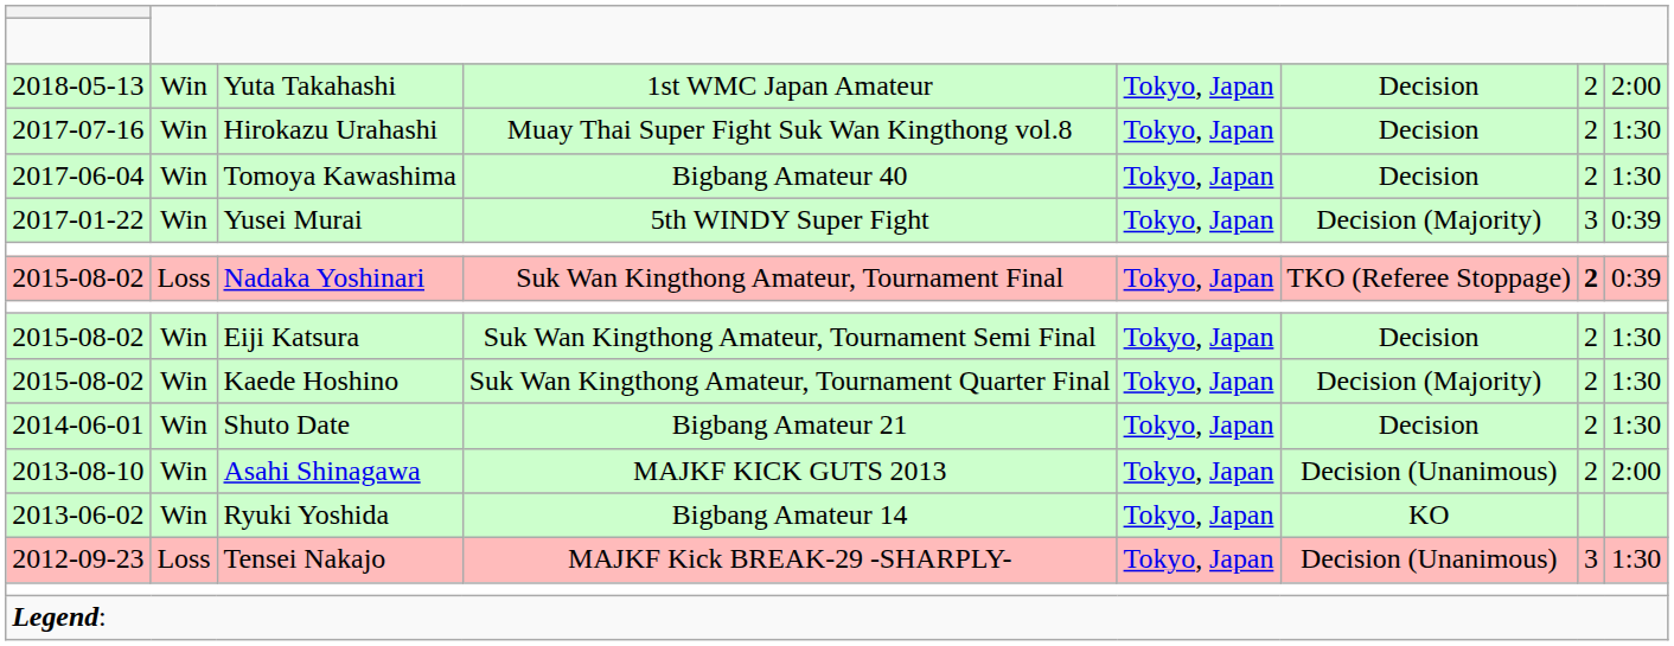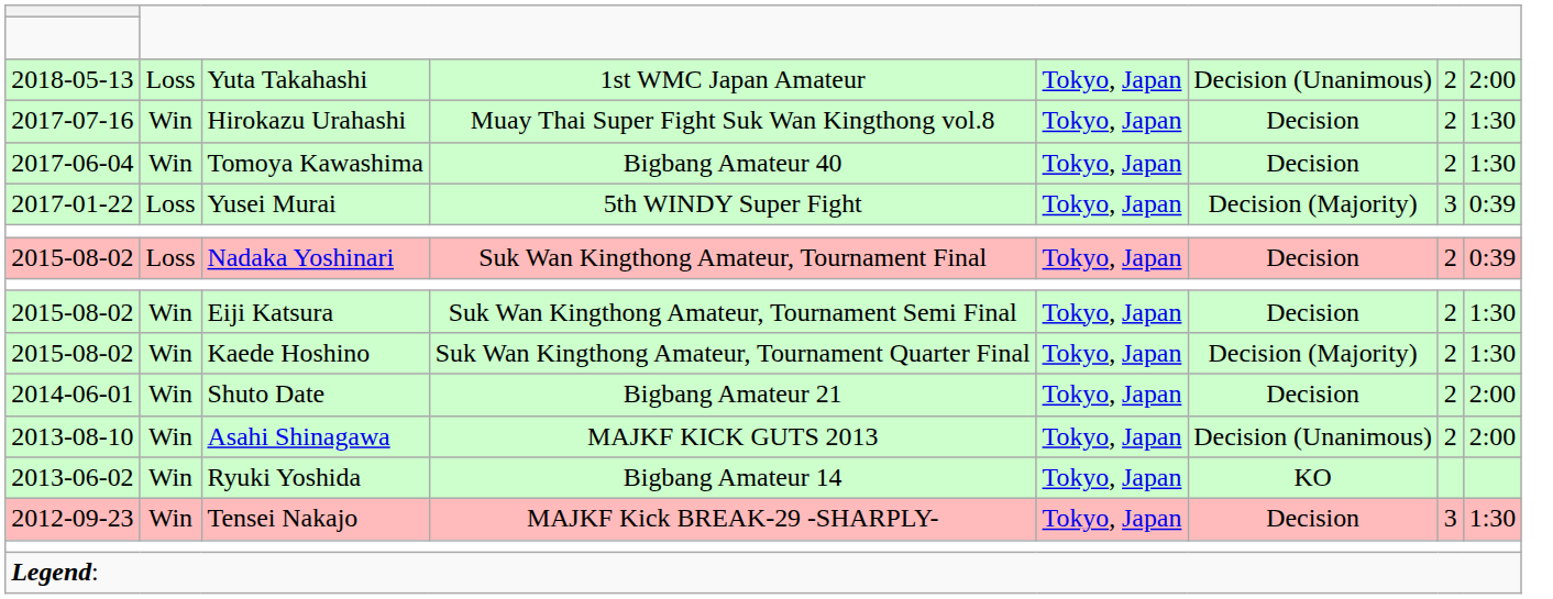Yuta Takahashi | column 2: Win -> Loss
Yuta Takahashi | column 6: Decision -> Decision (Unanimous)
Yusei Murai | column 2: Win -> Loss
Nadaka Yoshinari | column 6: TKO (Referee Stoppage) -> Decision
Nadaka Yoshinari | column 7: bold -> normal
Shuto Date | column 8: 1:30 -> 2:00
Tensei Nakajo | column 2: Loss -> Win
Tensei Nakajo | column 6: Decision (Unanimous) -> Decision
